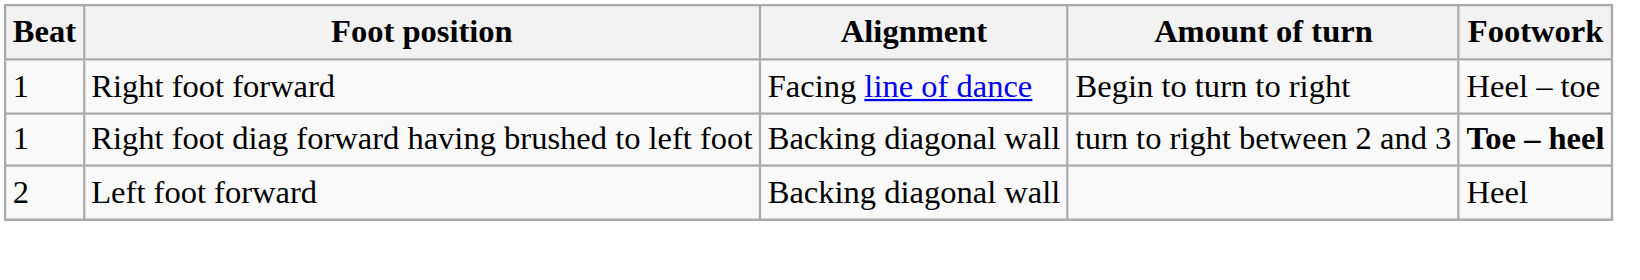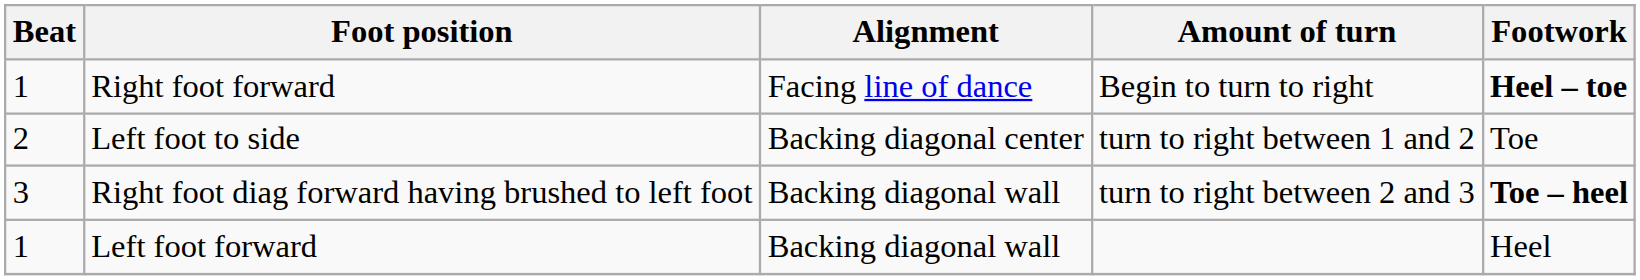Right foot forward | Footwork: normal -> bold
+ row: 2 | Left foot to side | Backing diagonal center | turn to right between 1 and 2 | Toe
Right foot diag forward having brushed to left foot | Beat: 1 -> 3
Left foot forward | Beat: 2 -> 1
